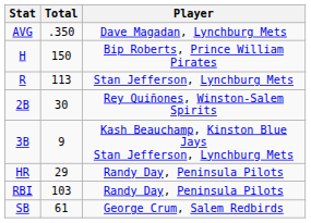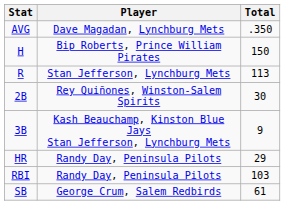columns swapped: Player <-> Total
